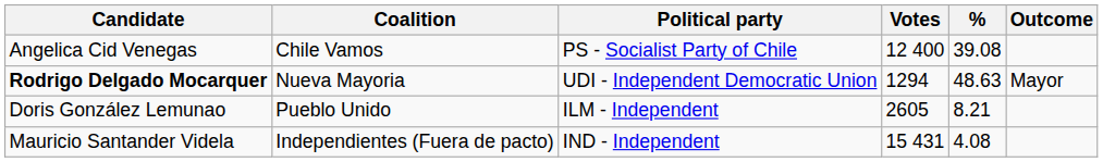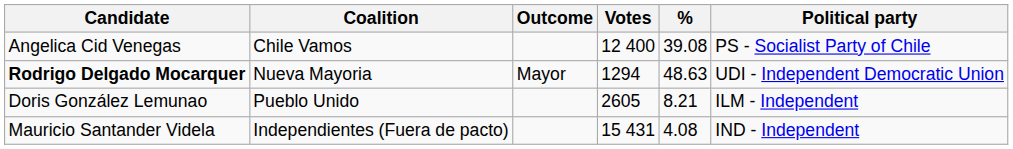columns swapped: Political party <-> Outcome
